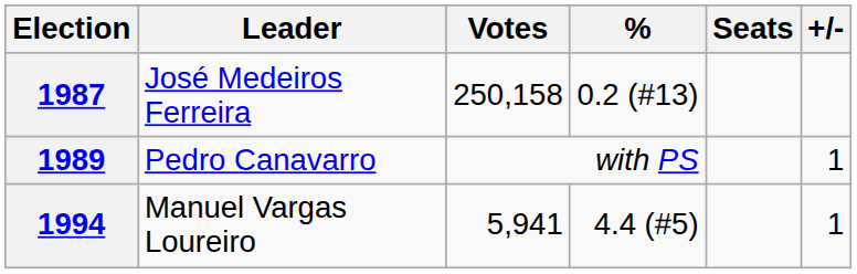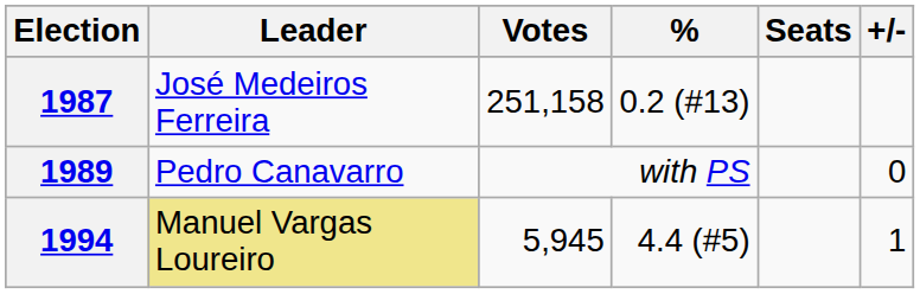1987 | Votes: 250,158 -> 251,158
1989 | +/-: 1 -> 0
1994 | Leader: no background -> khaki background
1994 | Votes: 5,941 -> 5,945
